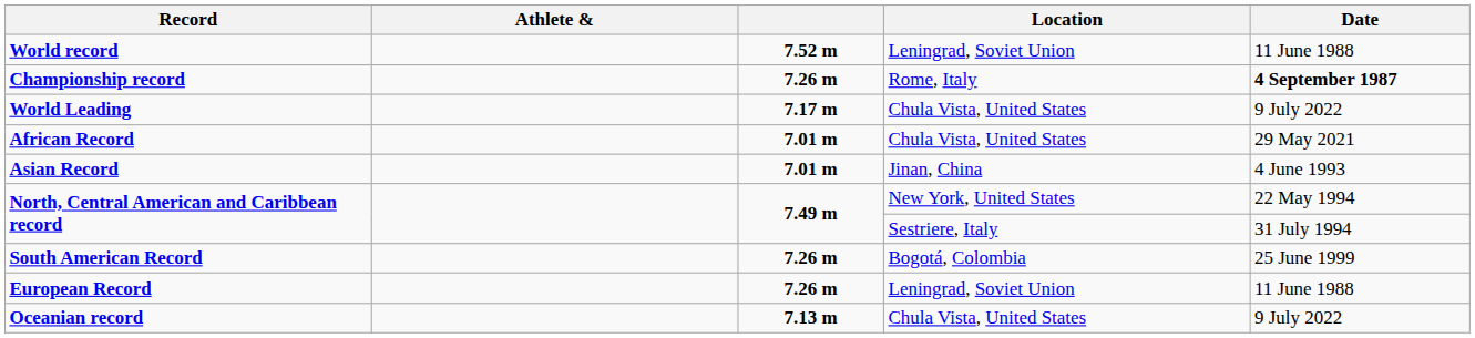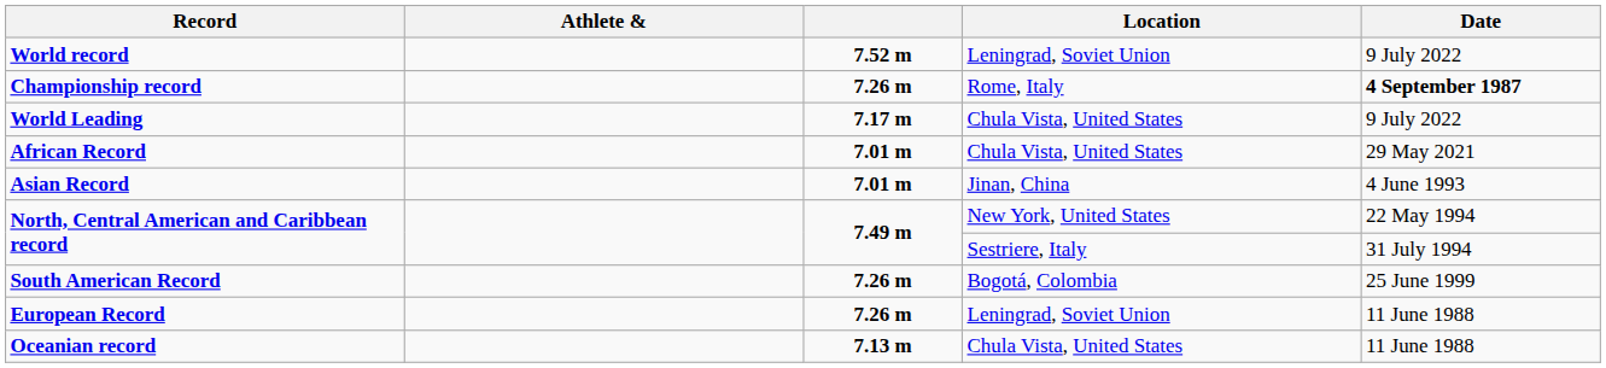World record | Date: 11 June 1988 -> 9 July 2022
Oceanian record | Date: 9 July 2022 -> 11 June 1988
